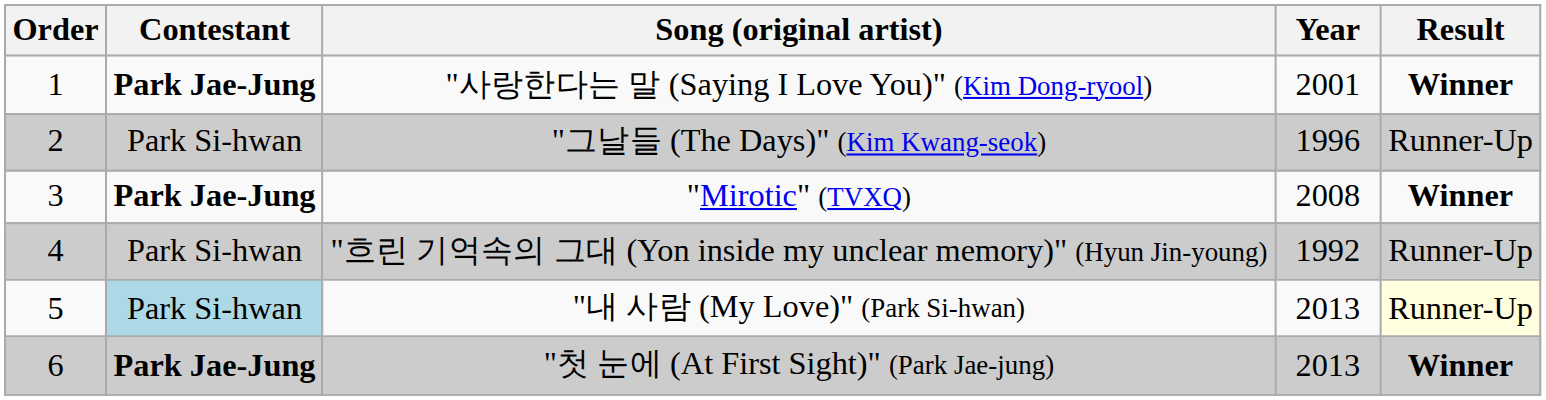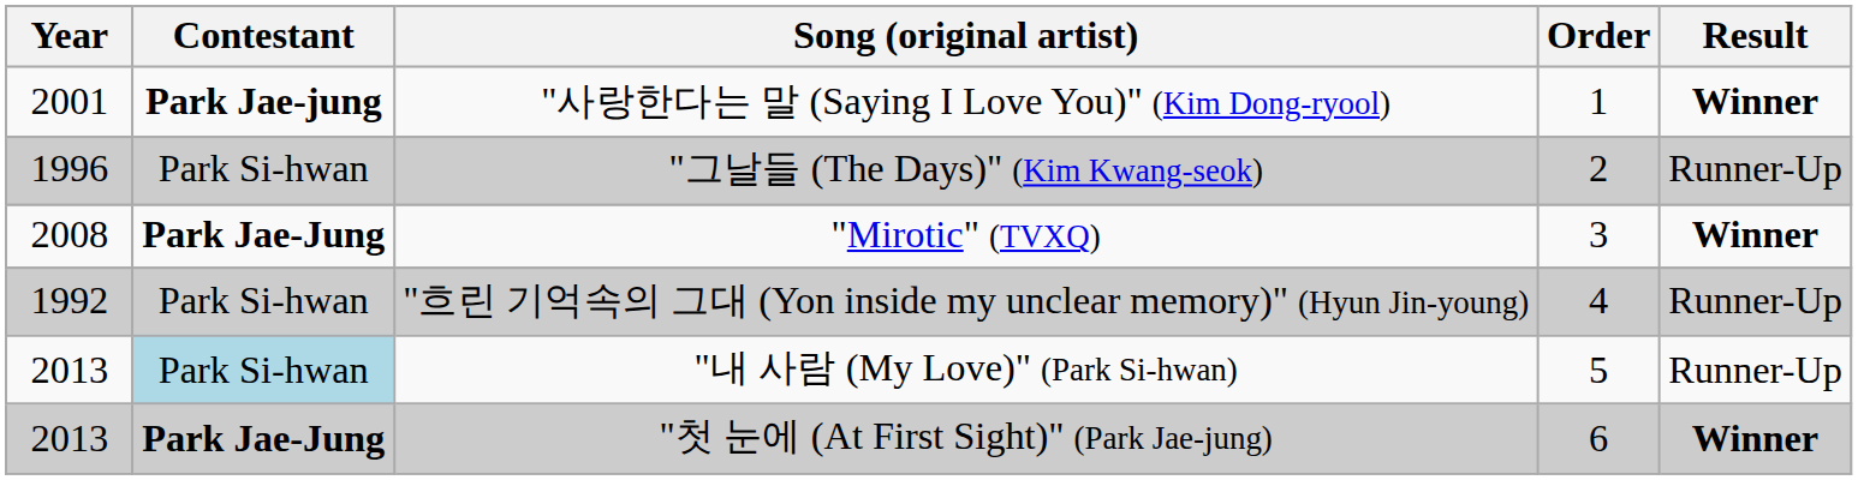columns swapped: Order <-> Year
"사랑한다는 말 (Saying I Love You)" (Kim Dong-ryool) | Contestant: Park Jae-Jung -> Park Jae-jung
"내 사람 (My Love)" (Park Si-hwan) | Result: lightyellow background -> no background
